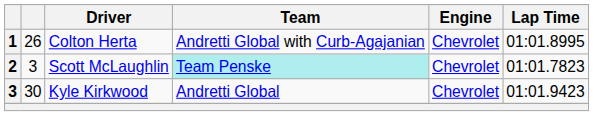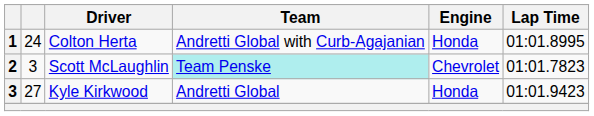Colton Herta | column 2: 26 -> 24
Colton Herta | Engine: Chevrolet -> Honda
Kyle Kirkwood | column 2: 30 -> 27
Kyle Kirkwood | Engine: Chevrolet -> Honda
